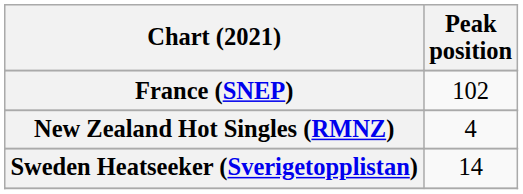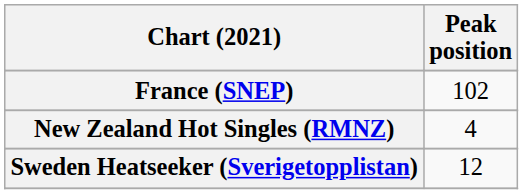Sweden Heatseeker (Sverigetopplistan) | Peak position: 14 -> 12
